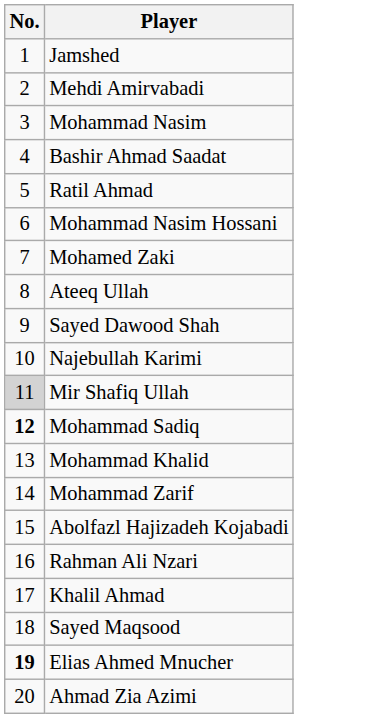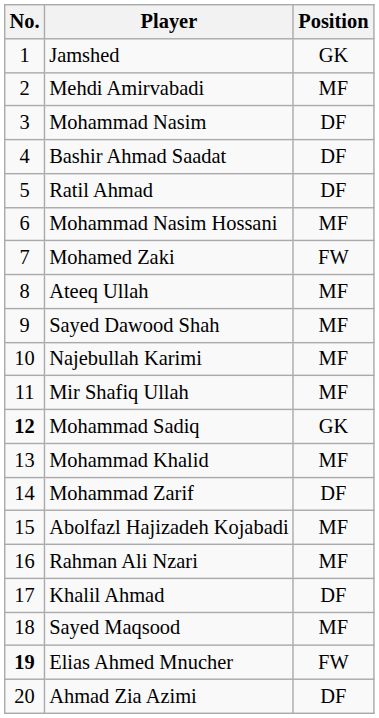+ column: Position | GK | MF | DF | DF | DF | MF | FW | MF | MF | MF | MF | GK | MF | DF | MF | MF | DF | MF | FW | DF
Mir Shafiq Ullah | No.: lightgrey background -> no background
